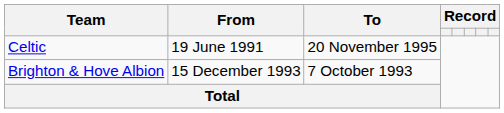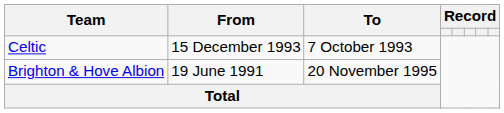Celtic | From: 19 June 1991 -> 15 December 1993
Celtic | To: 20 November 1995 -> 7 October 1993
Brighton & Hove Albion | From: 15 December 1993 -> 19 June 1991
Brighton & Hove Albion | To: 7 October 1993 -> 20 November 1995
